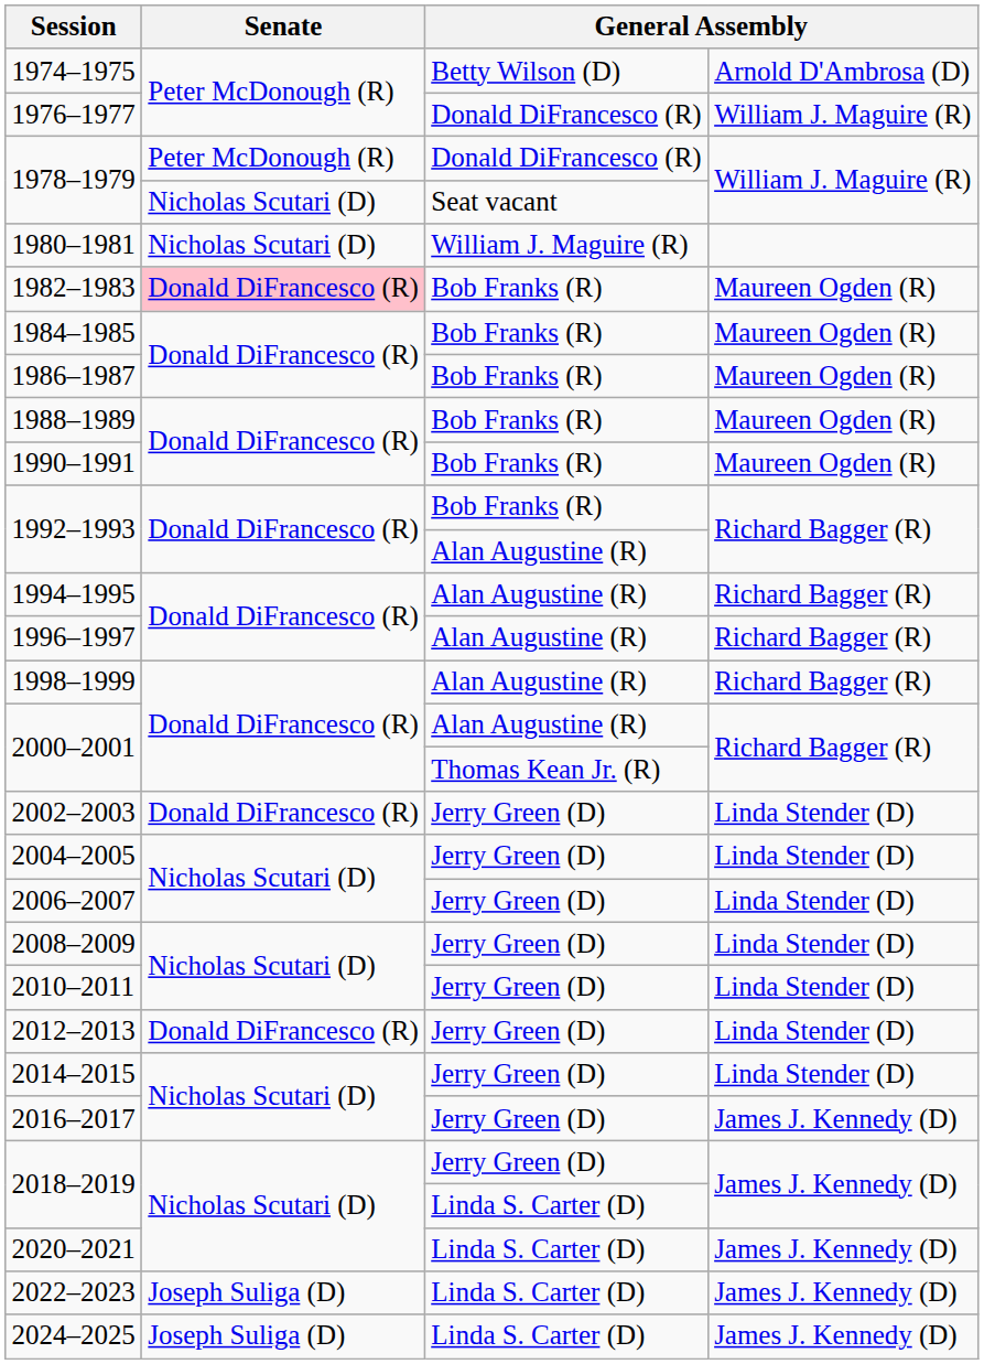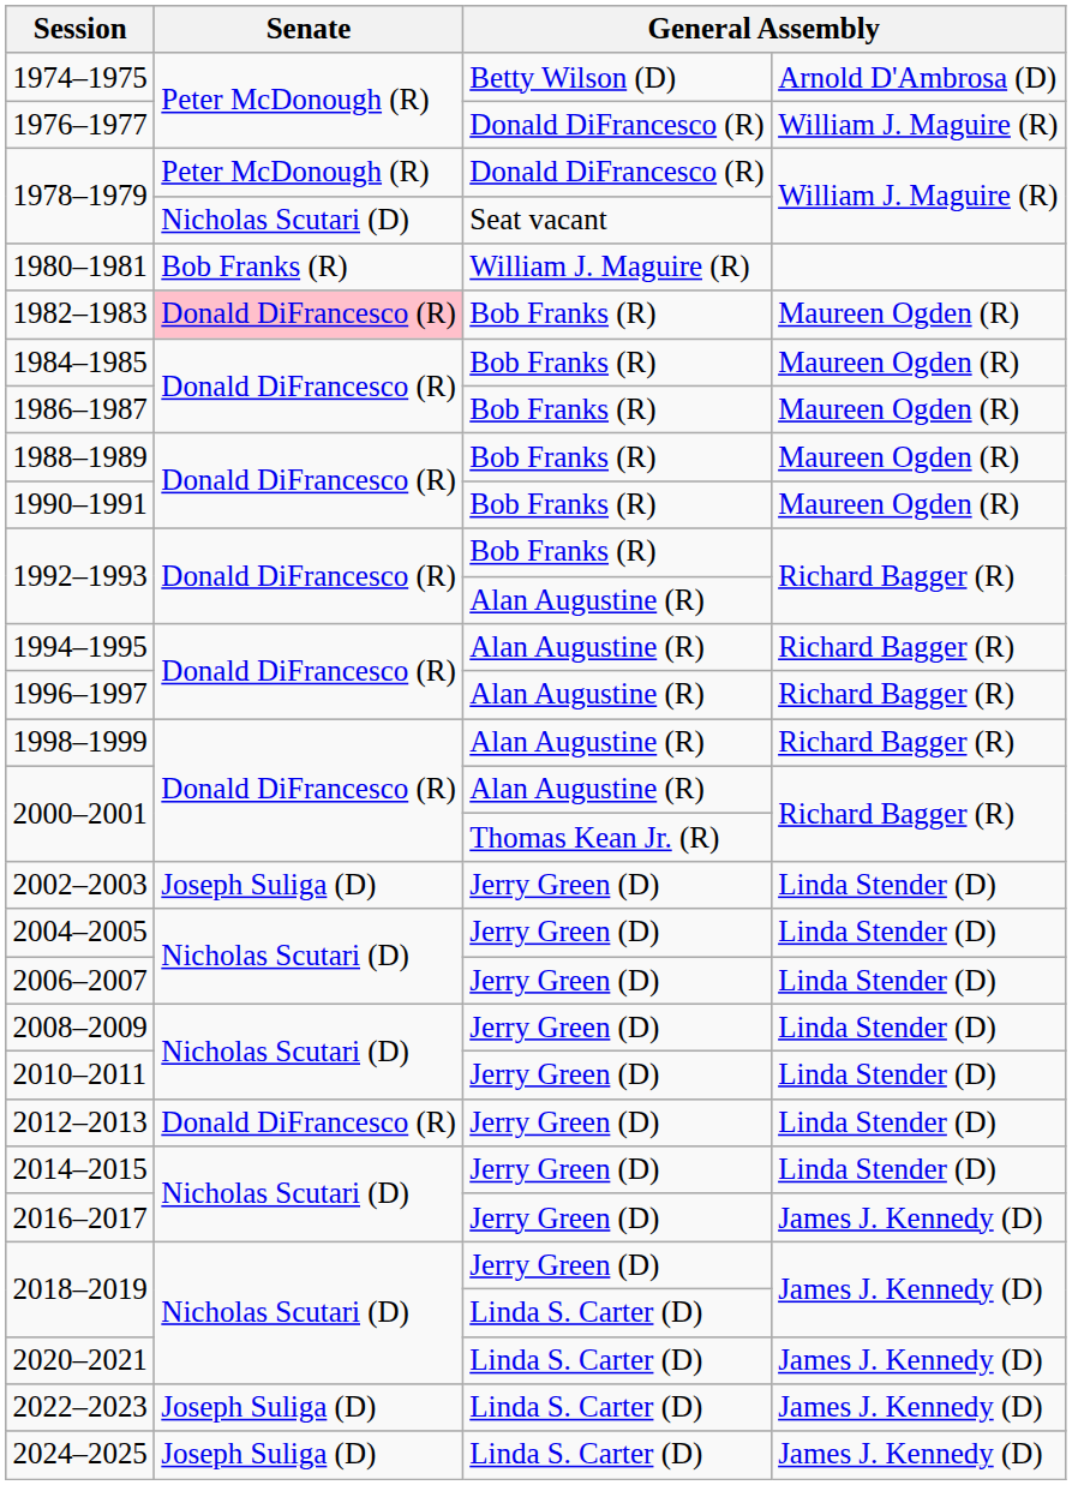1980–1981 | Senate: Nicholas Scutari (D) -> Bob Franks (R)
2002–2003 | Senate: Donald DiFrancesco (R) -> Joseph Suliga (D)
